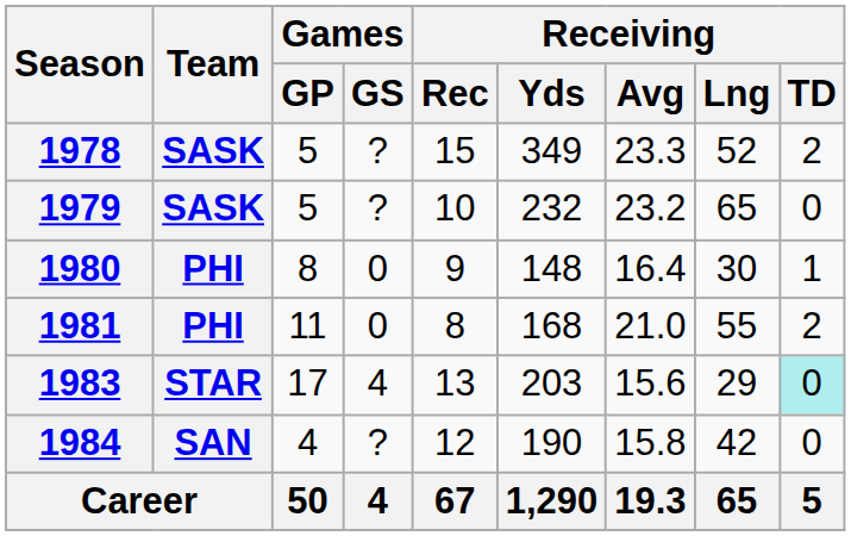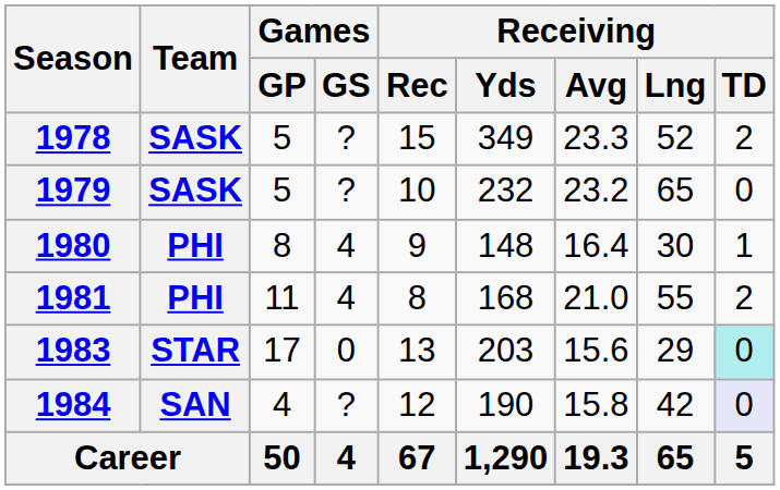1980 | Games / GS: 0 -> 4
1981 | Games / GS: 0 -> 4
1983 | Games / GS: 4 -> 0
1984 | Receiving / TD: no background -> lavender background
